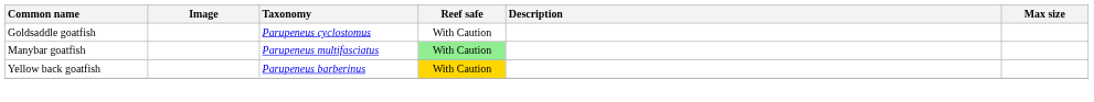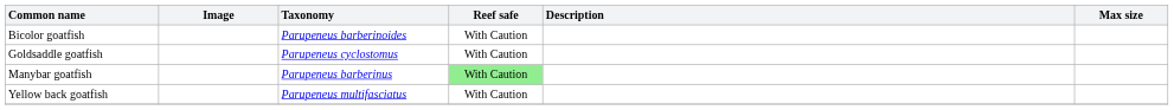+ row: Bicolor goatfish | Parupeneus barberinoides | With Caution
Manybar goatfish | Taxonomy: Parupeneus multifasciatus -> Parupeneus barberinus
Yellow back goatfish | Taxonomy: Parupeneus barberinus -> Parupeneus multifasciatus
Yellow back goatfish | Reef safe: gold background -> no background
